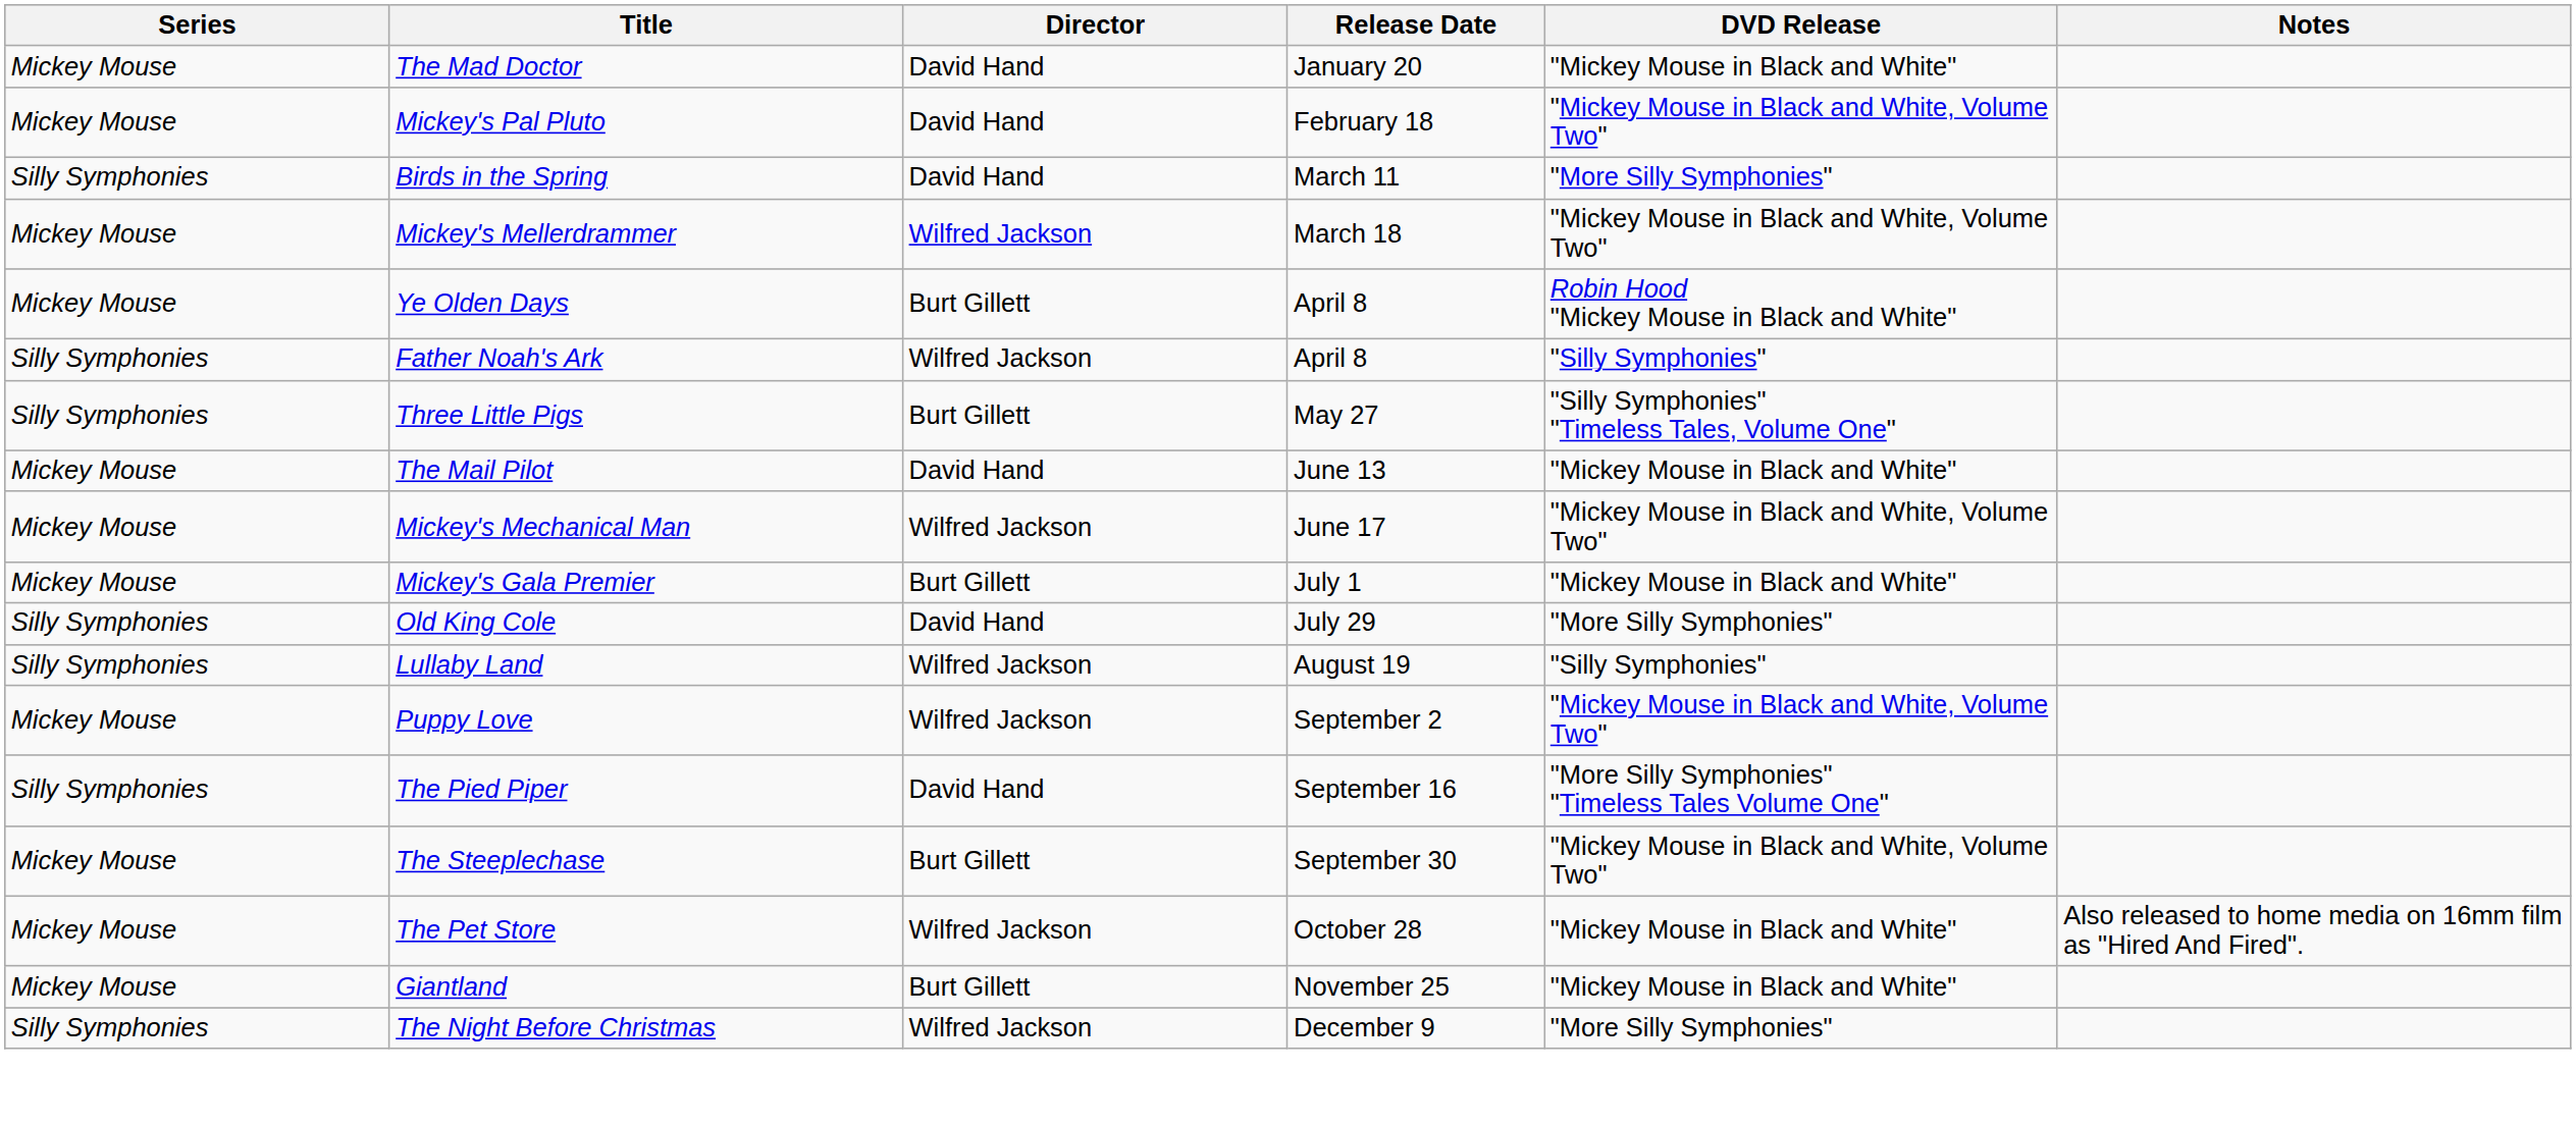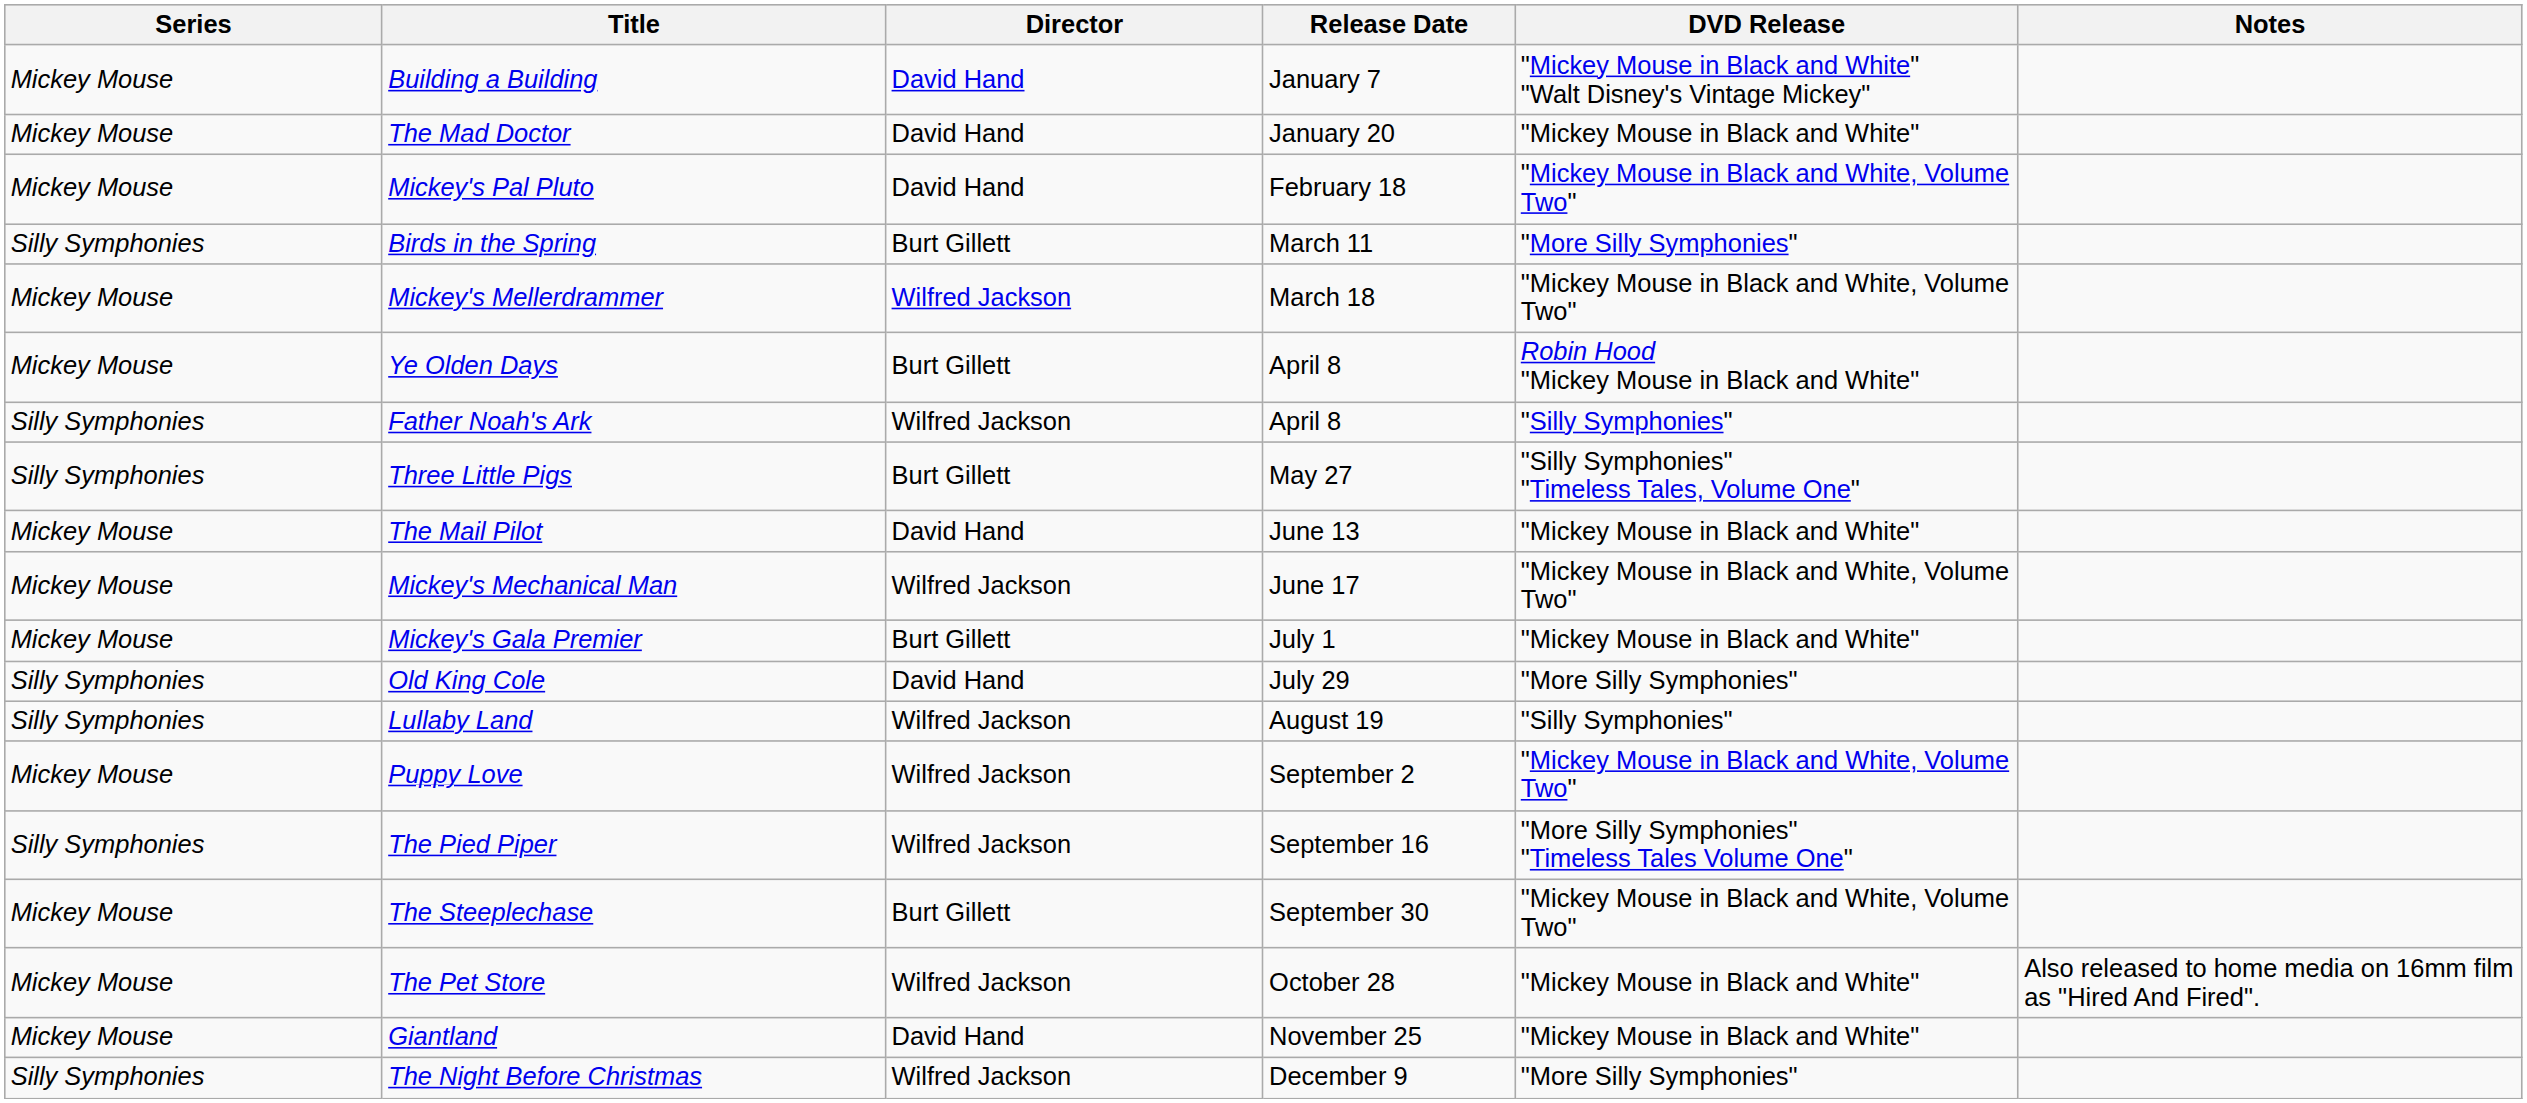+ row: Mickey Mouse | Building a Building | David Hand | January 7 | "Mickey Mouse in Black and White" "Walt Disney's Vintage Mickey"
Birds in the Spring | Director: David Hand -> Burt Gillett
The Pied Piper | Director: David Hand -> Wilfred Jackson
Giantland | Director: Burt Gillett -> David Hand
